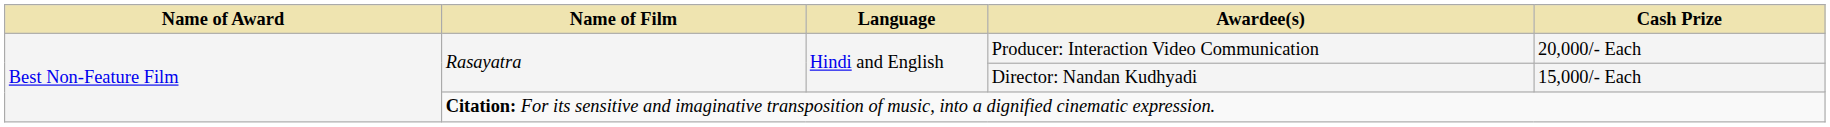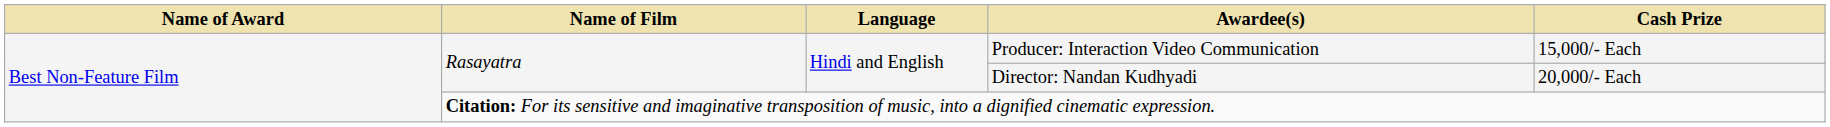Producer: Interaction Video Communication | Cash Prize: 20,000/- Each -> 15,000/- Each
Director: Nandan Kudhyadi | Cash Prize: 15,000/- Each -> 20,000/- Each
